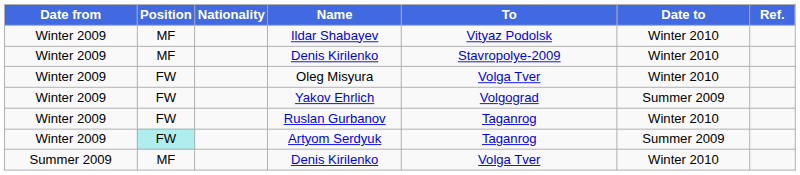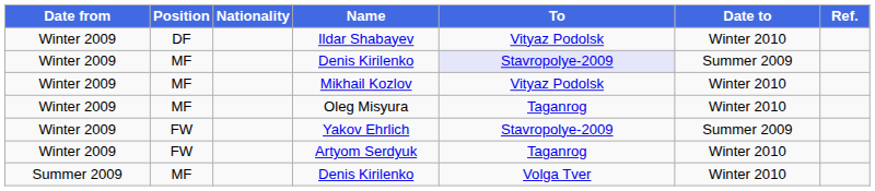Ildar Shabayev | Position: MF -> DF
Winter 2009 / Denis Kirilenko | To: no background -> lavender background
Winter 2009 / Denis Kirilenko | Date to: Winter 2010 -> Summer 2009
+ row: Winter 2009 | MF | Mikhail Kozlov | Vityaz Podolsk | Winter 2010
Oleg Misyura | Position: FW -> MF
Oleg Misyura | To: Volga Tver -> Taganrog
Yakov Ehrlich | To: Volgograd -> Stavropolye-2009
- row: Winter 2009 | FW | Ruslan Gurbanov | Taganrog | Winter 2010
Artyom Serdyuk | Position: paleturquoise background -> no background
Artyom Serdyuk | Date to: Summer 2009 -> Winter 2010
